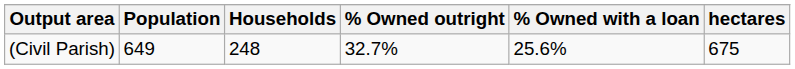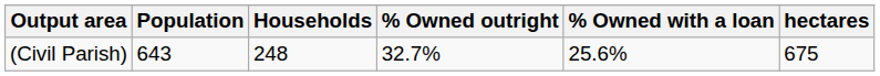(Civil Parish) | Population: 649 -> 643
